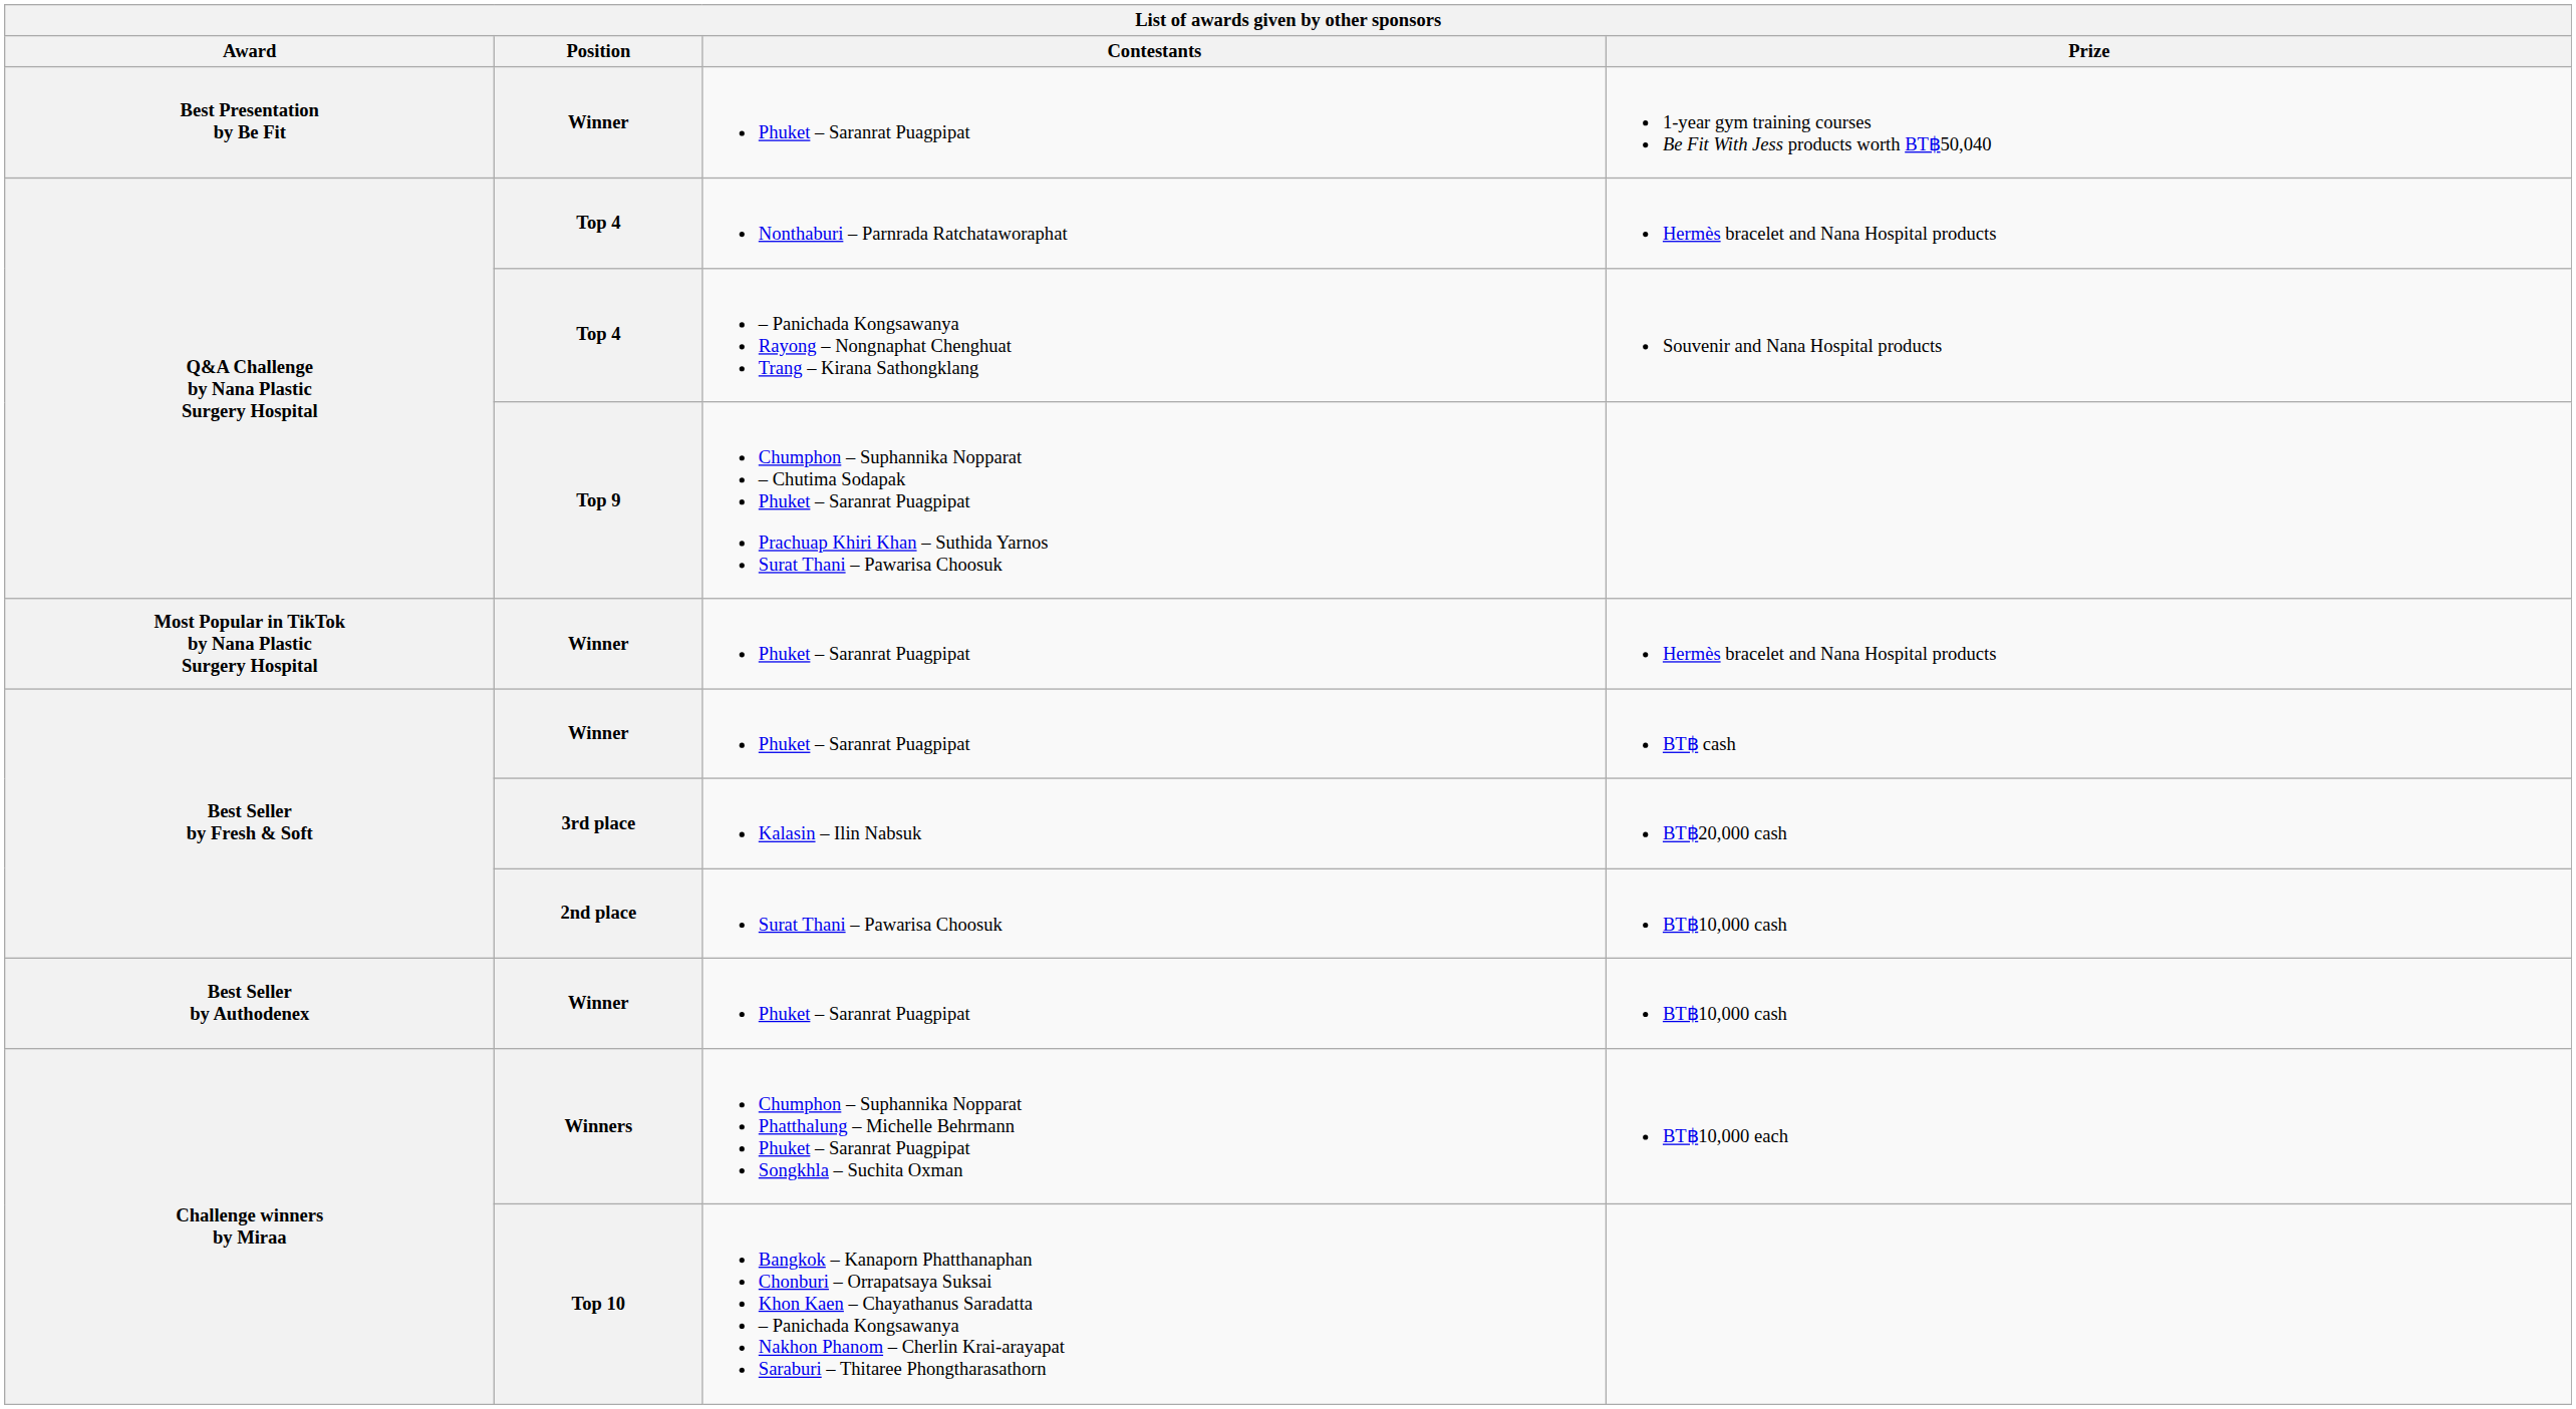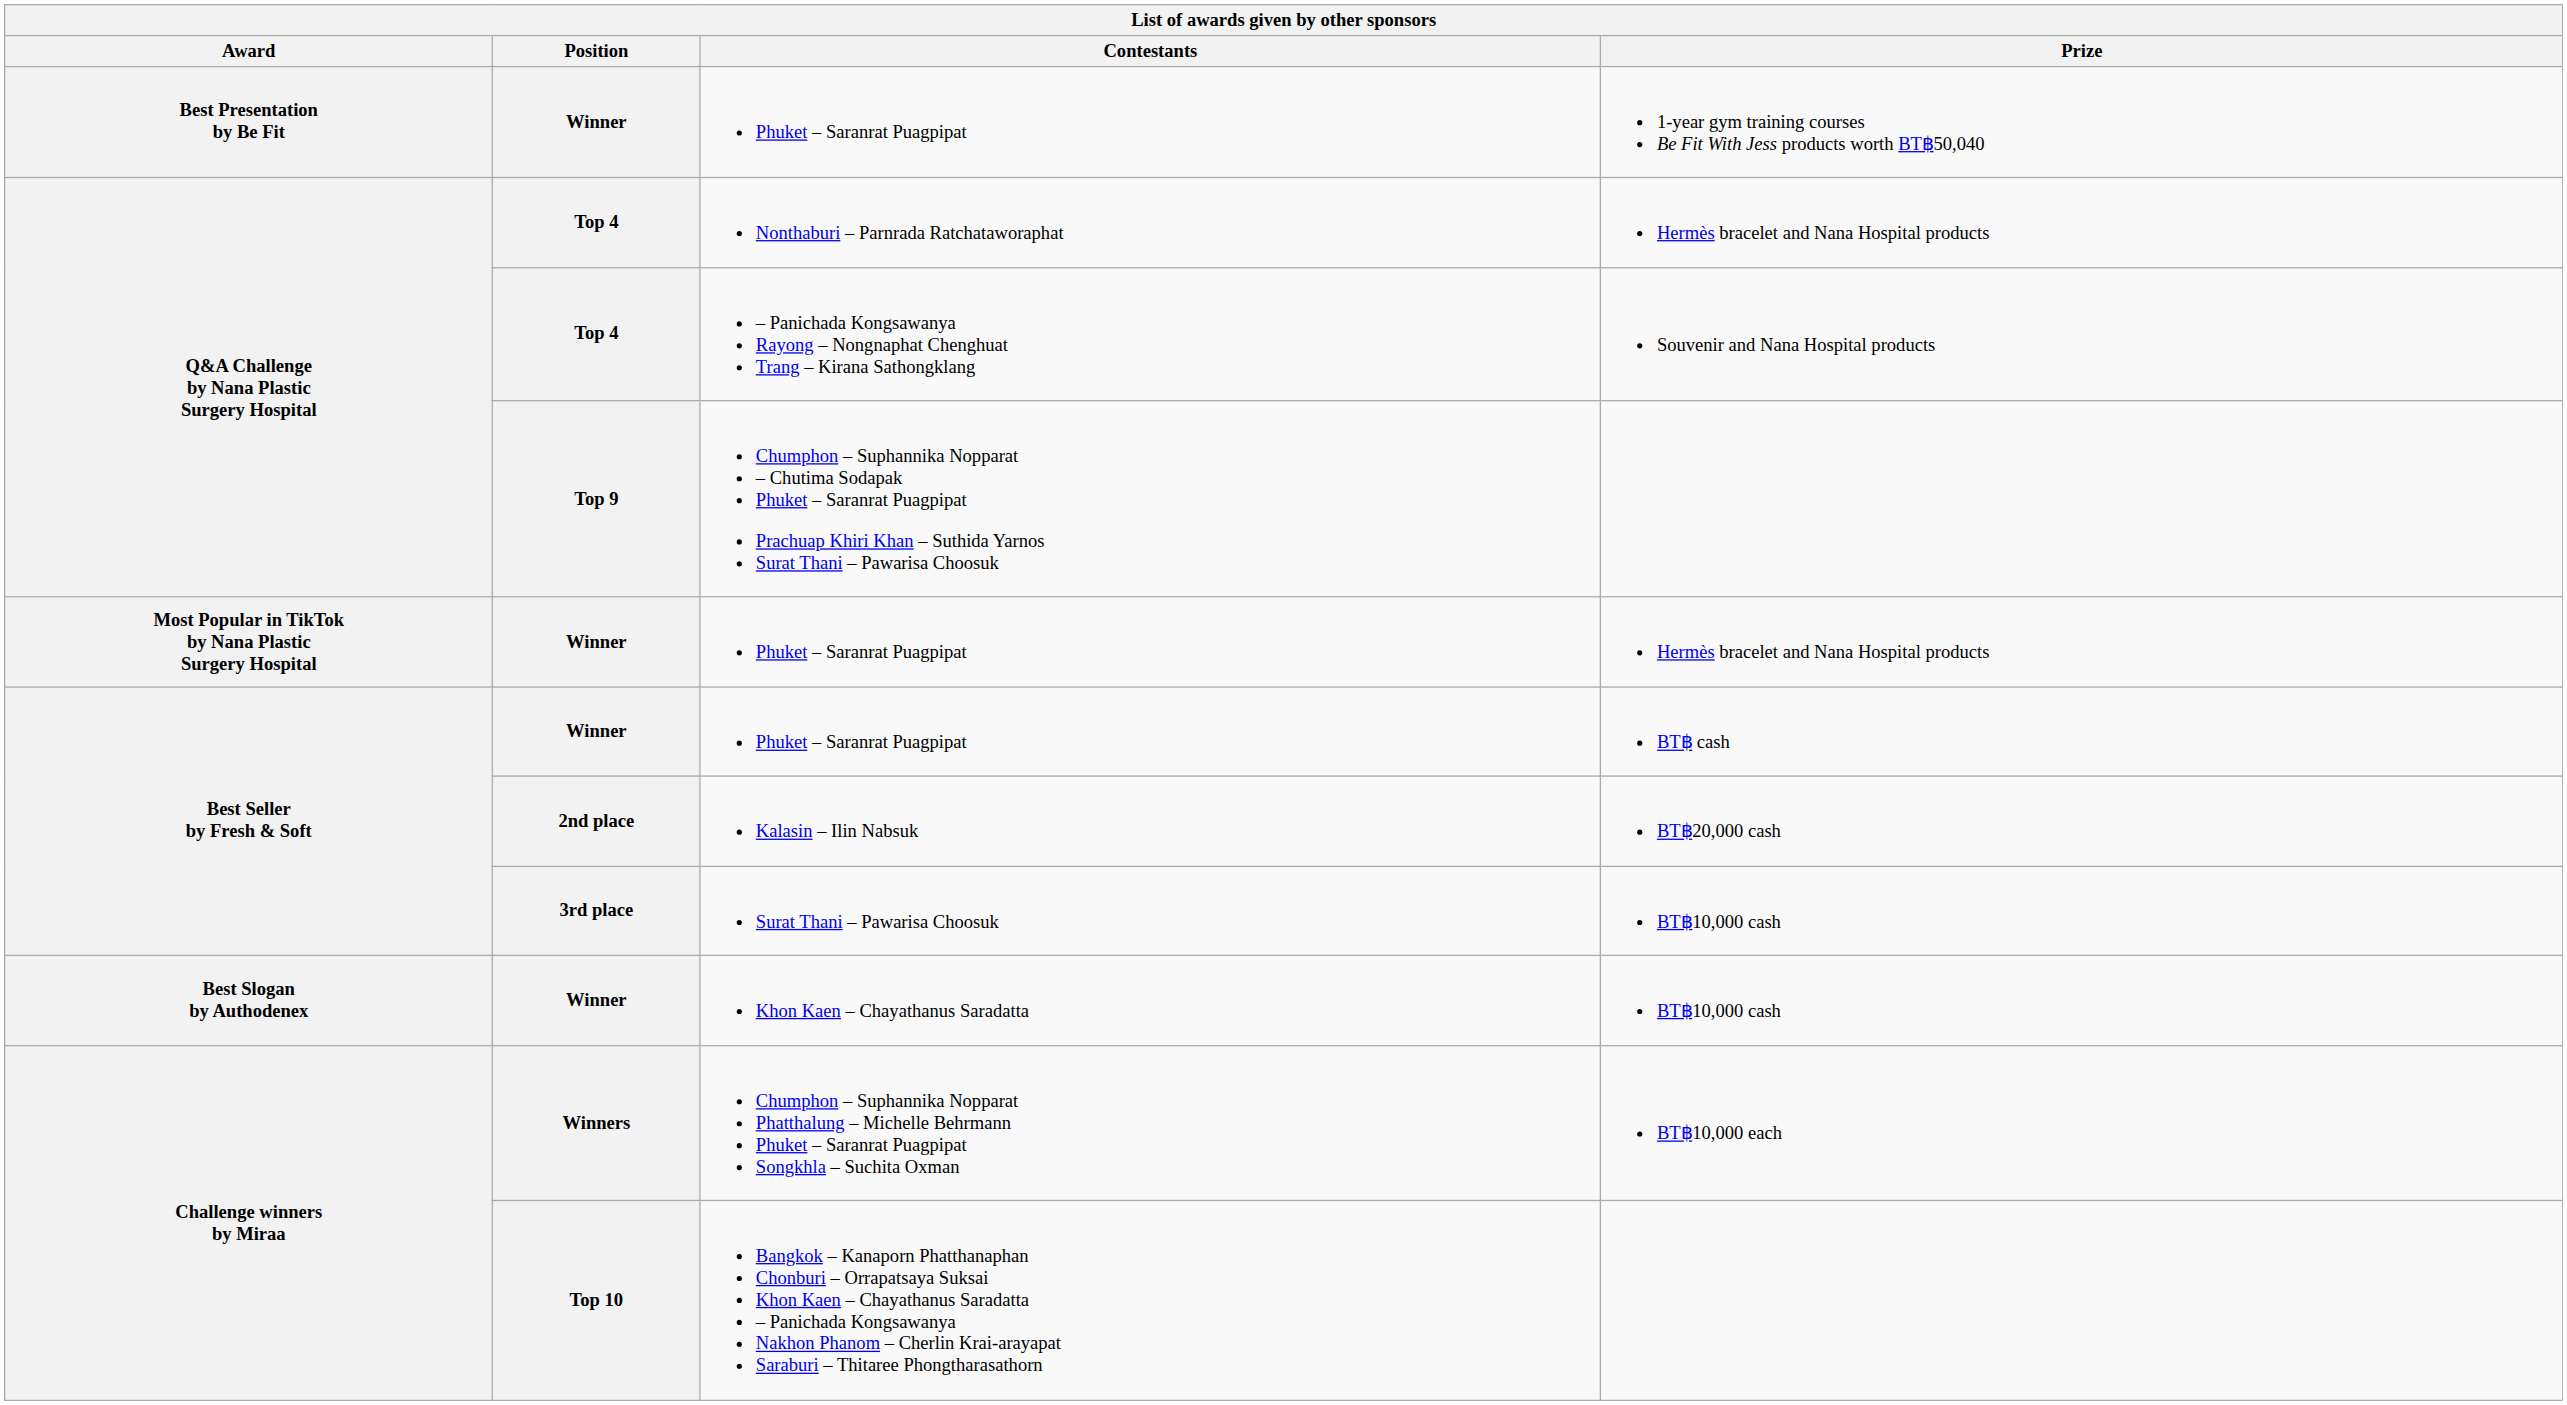Kalasin – Ilin Nabsuk | Position: 3rd place -> 2nd place
Surat Thani – Pawarisa Choosuk | Position: 2nd place -> 3rd place
+ row: Best Slogan by Authodenex | Winner | Khon Kaen – Chayathanus Saradatta | BT฿10,000 cash
- row: Best Seller by Authodenex | Winner | Phuket – Saranrat Puagpipat | BT฿10,000 cash
